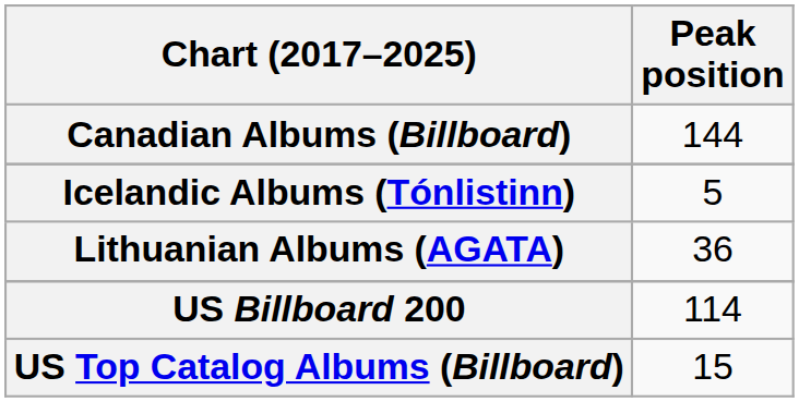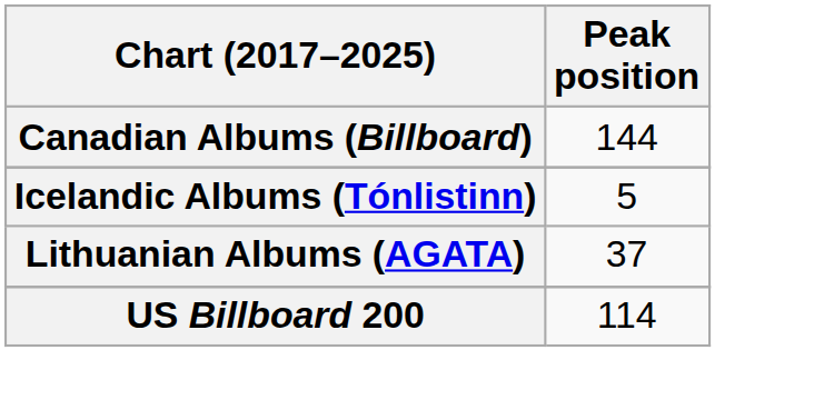Lithuanian Albums (AGATA) | Peak position: 36 -> 37
- row: US Top Catalog Albums (Billboard) | 15
